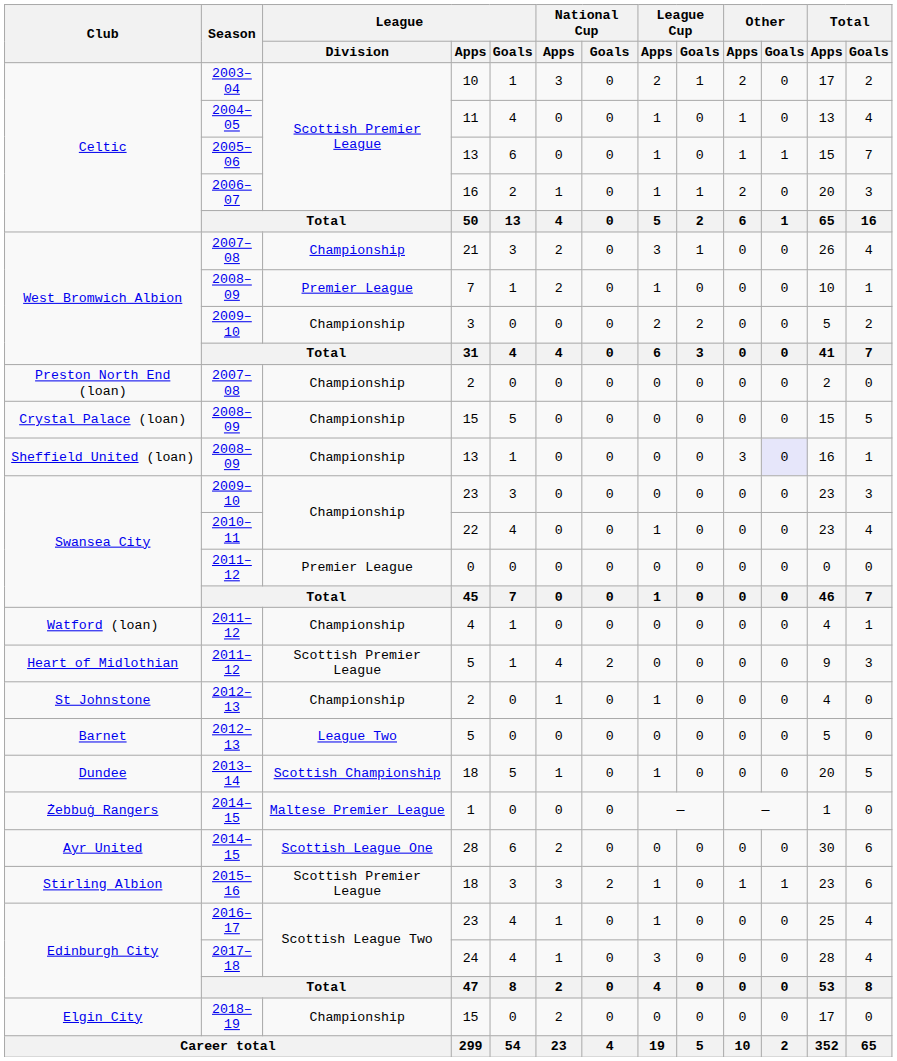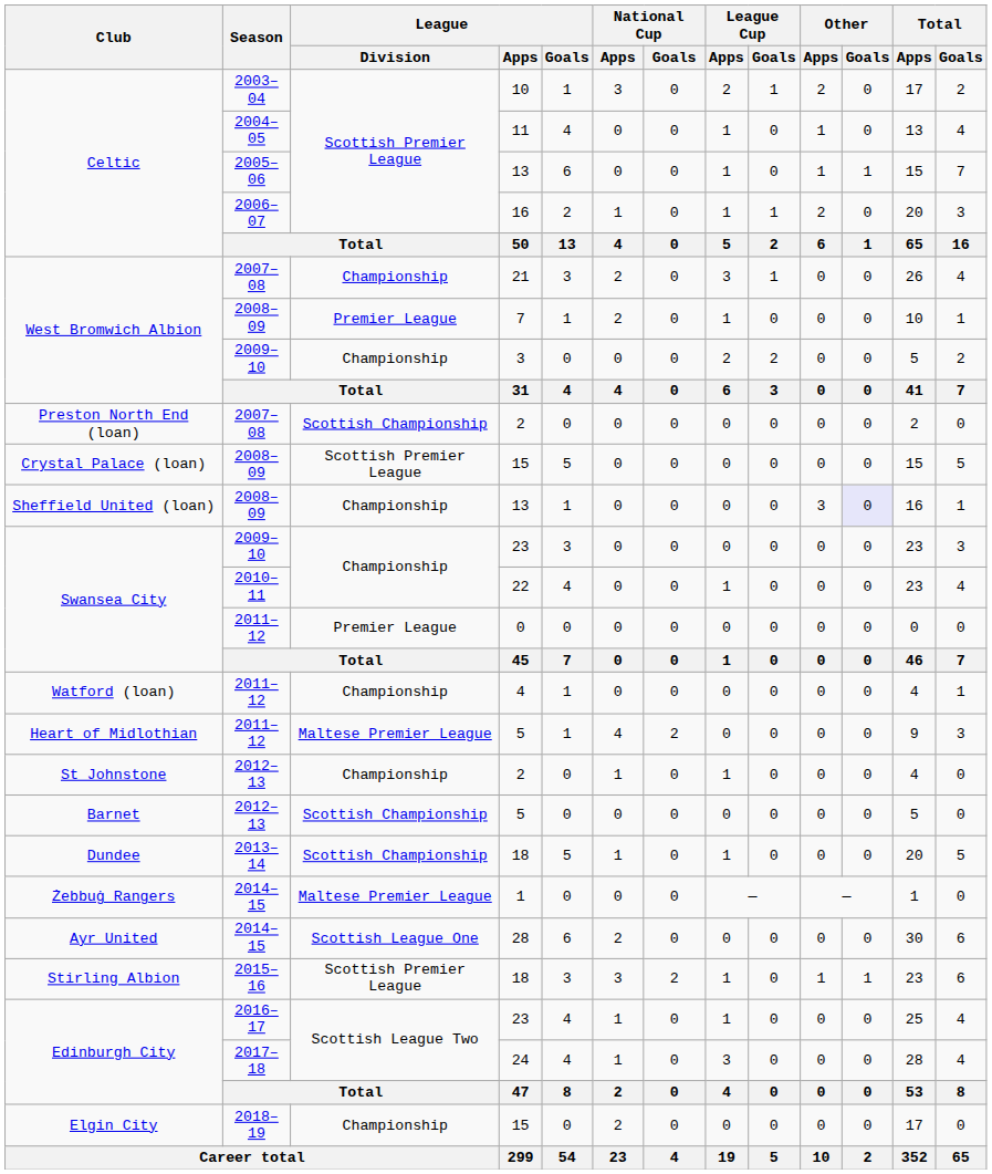Preston North End (loan) / 2 | League / Division: Championship -> Scottish Championship
Crystal Palace (loan) / 15 | League / Division: Championship -> Scottish Premier League
Heart of Midlothian / 5 | League / Division: Scottish Premier League -> Maltese Premier League
Barnet / 5 | League / Division: League Two -> Scottish Championship
